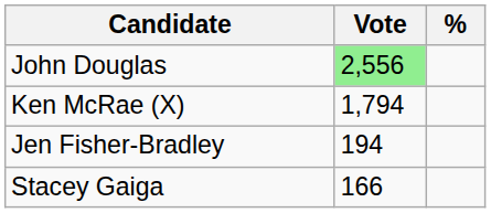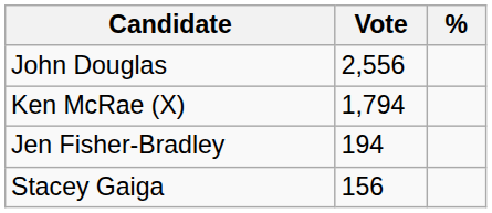John Douglas | Vote: lightgreen background -> no background
Stacey Gaiga | Vote: 166 -> 156
